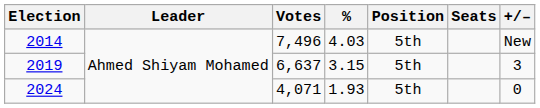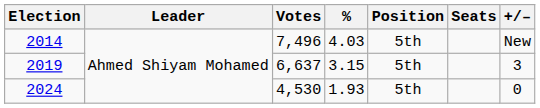2024 | Votes: 4,071 -> 4,530
